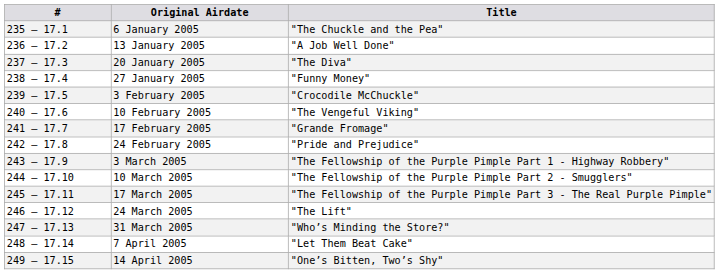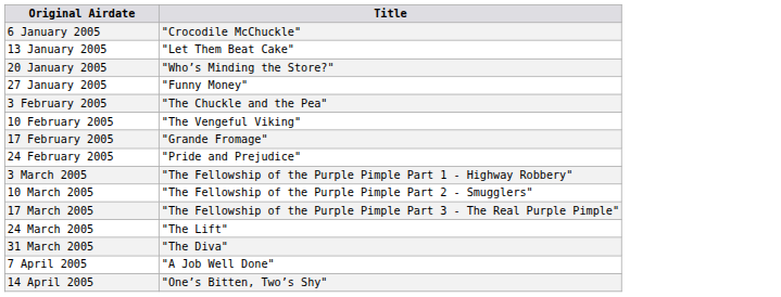- column: # | 235 – 17.1 | 236 – 17.2 | 237 – 17.3 | 238 – 17.4 | 239 – 17.5 | 240 – 17.6 | 241 – 17.7 | 242 – 17.8 | 243 – 17.9 | 244 – 17.10 | 245 – 17.11 | 246 – 17.12 | 247 – 17.13 | 248 – 17.14 | 249 – 17.15
6 January 2005 | Title: "The Chuckle and the Pea" -> "Crocodile McChuckle"
13 January 2005 | Title: "A Job Well Done" -> "Let Them Beat Cake"
20 January 2005 | Title: "The Diva" -> "Who’s Minding the Store?"
3 February 2005 | Title: "Crocodile McChuckle" -> "The Chuckle and the Pea"
31 March 2005 | Title: "Who’s Minding the Store?" -> "The Diva"
7 April 2005 | Title: "Let Them Beat Cake" -> "A Job Well Done"
